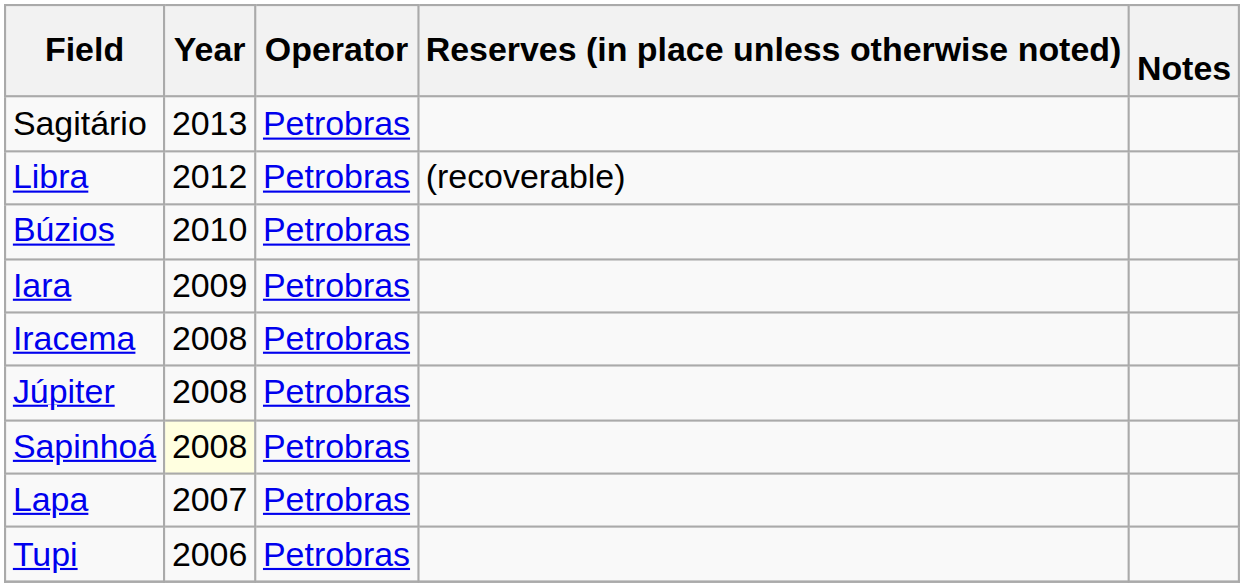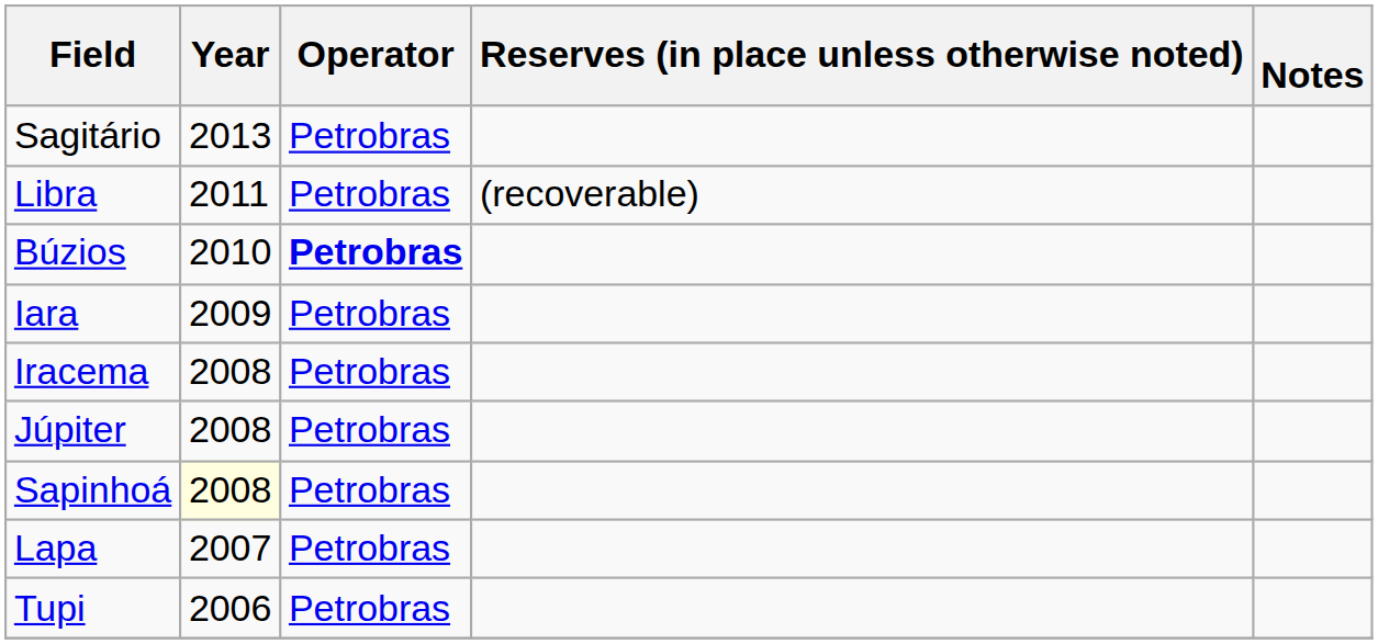Libra | Year: 2012 -> 2011
Búzios | Operator: normal -> bold
